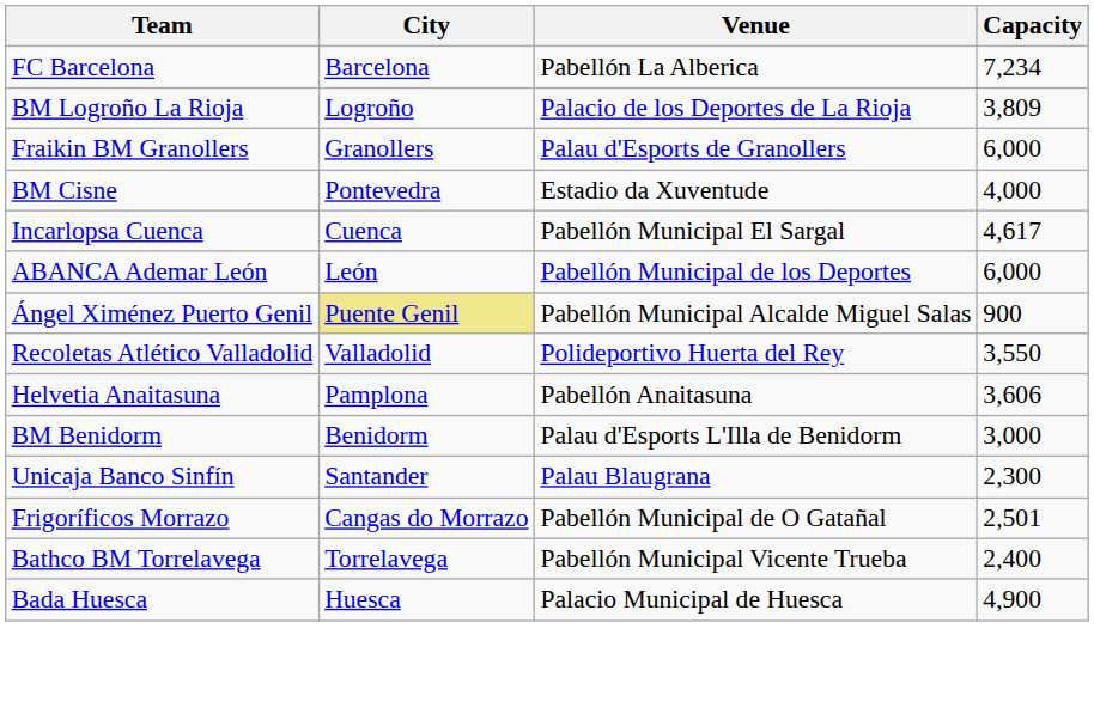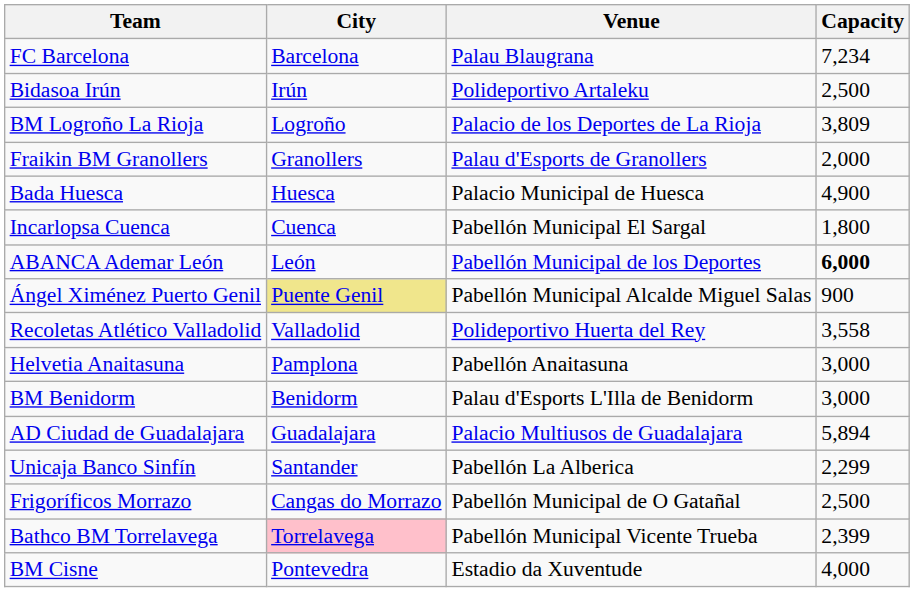FC Barcelona | Venue: Pabellón La Alberica -> Palau Blaugrana
+ row: Bidasoa Irún | Irún | Polideportivo Artaleku | 2,500
Fraikin BM Granollers | Capacity: 6,000 -> 2,000
rows swapped: Bada Huesca <-> BM Cisne
Incarlopsa Cuenca | Capacity: 4,617 -> 1,800
ABANCA Ademar León | Capacity: normal -> bold
Recoletas Atlético Valladolid | Capacity: 3,550 -> 3,558
Helvetia Anaitasuna | Capacity: 3,606 -> 3,000
+ row: AD Ciudad de Guadalajara | Guadalajara | Palacio Multiusos de Guadalajara | 5,894
Unicaja Banco Sinfín | Venue: Palau Blaugrana -> Pabellón La Alberica
Unicaja Banco Sinfín | Capacity: 2,300 -> 2,299
Frigoríficos Morrazo | Capacity: 2,501 -> 2,500
Bathco BM Torrelavega | City: no background -> pink background
Bathco BM Torrelavega | Capacity: 2,400 -> 2,399
